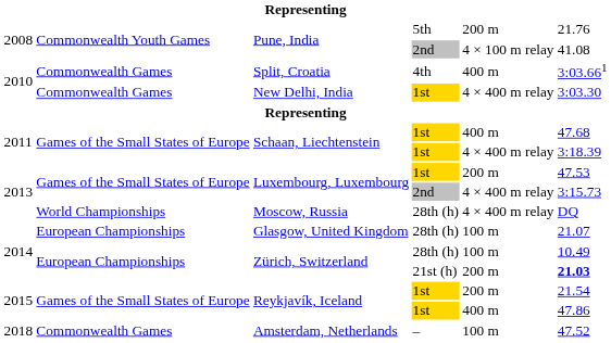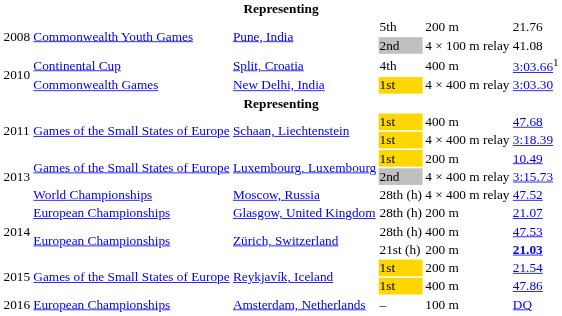Split, Croatia | column 2: Commonwealth Games -> Continental Cup
Luxembourg, Luxembourg / 1st | column 6: 47.53 -> 10.49
Moscow, Russia | column 6: DQ -> 47.52
Glasgow, United Kingdom | column 5: 100 m -> 200 m
Zürich, Switzerland / 28th (h) | column 5: 100 m -> 400 m
Zürich, Switzerland / 28th (h) | column 6: 10.49 -> 47.53
Amsterdam, Netherlands | column 1: 2018 -> 2016
Amsterdam, Netherlands | column 2: Commonwealth Games -> European Championships
Amsterdam, Netherlands | column 6: 47.52 -> DQ
